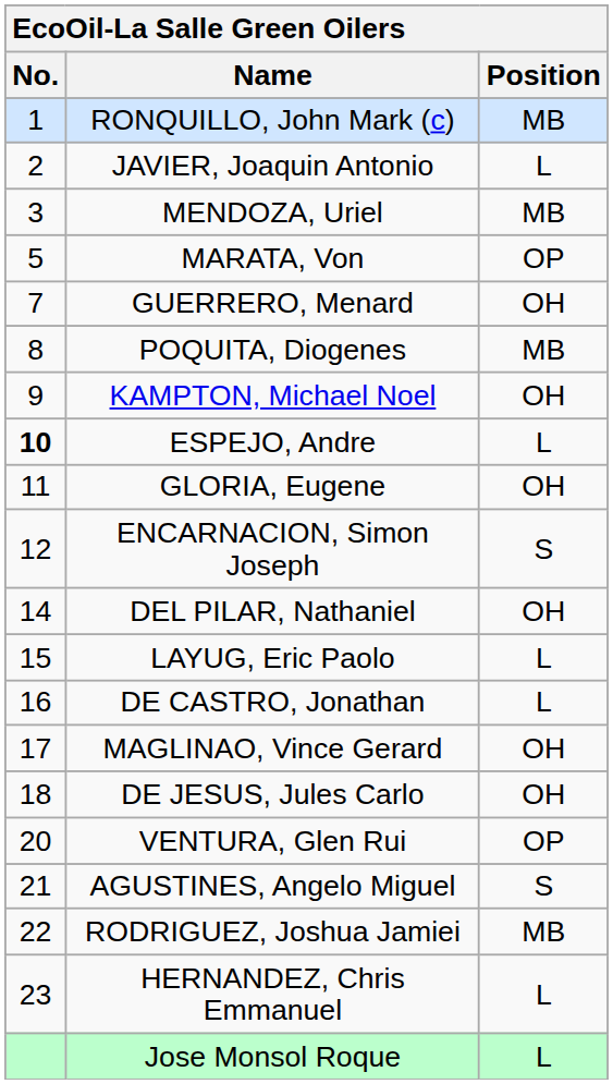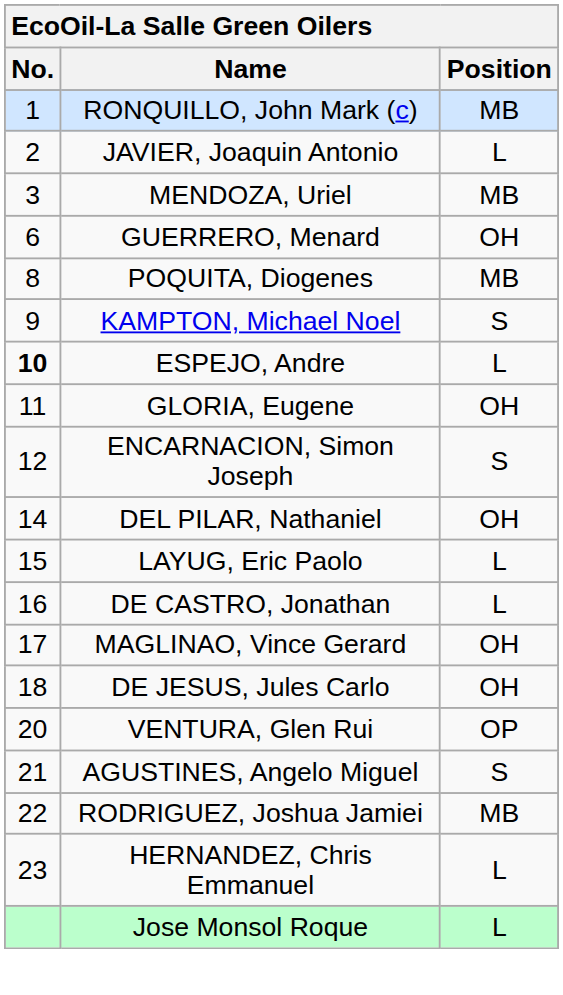- row: 5 | MARATA, Von | OP
GUERRERO, Menard | No.: 7 -> 6
KAMPTON, Michael Noel | Position: OH -> S
